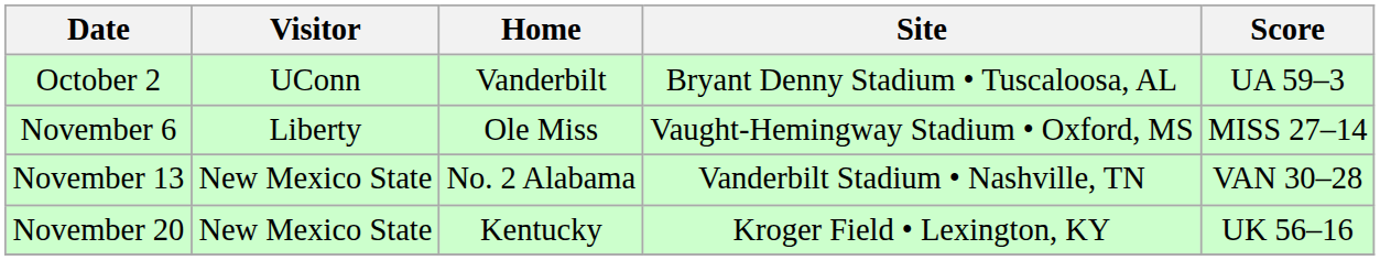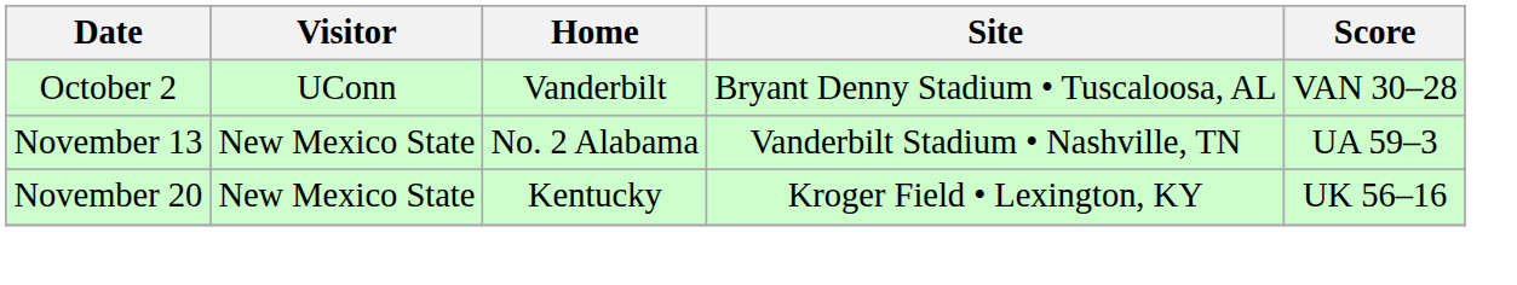October 2 | Score: UA 59–3 -> VAN 30–28
- row: November 6 | Liberty | Ole Miss | Vaught-Hemingway Stadium • Oxford, MS | MISS 27–14
November 13 | Score: VAN 30–28 -> UA 59–3
